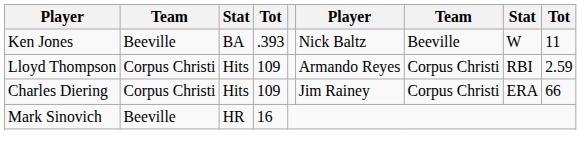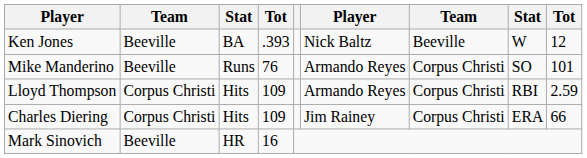Ken Jones | column 9: 11 -> 12
+ row: Mike Manderino | Beeville | Runs | 76 | Armando Reyes | Corpus Christi | SO | 101
